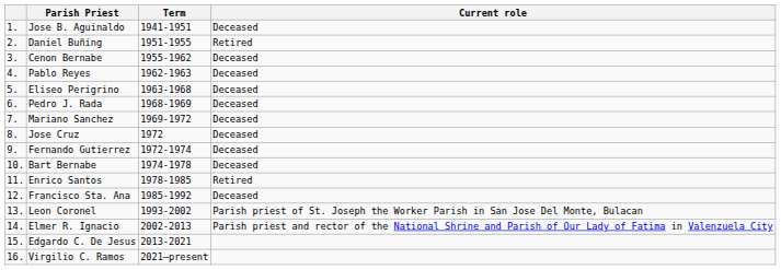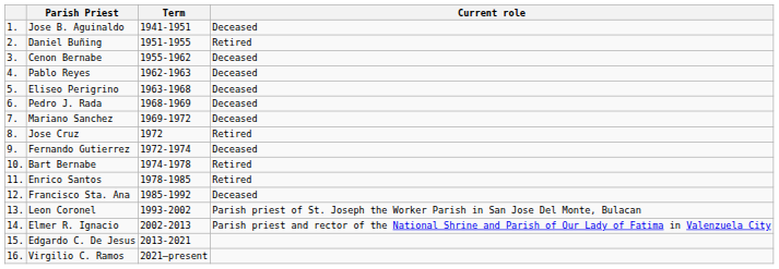Jose Cruz | Current role: Deceased -> Retired
Bart Bernabe | Current role: Deceased -> Retired
